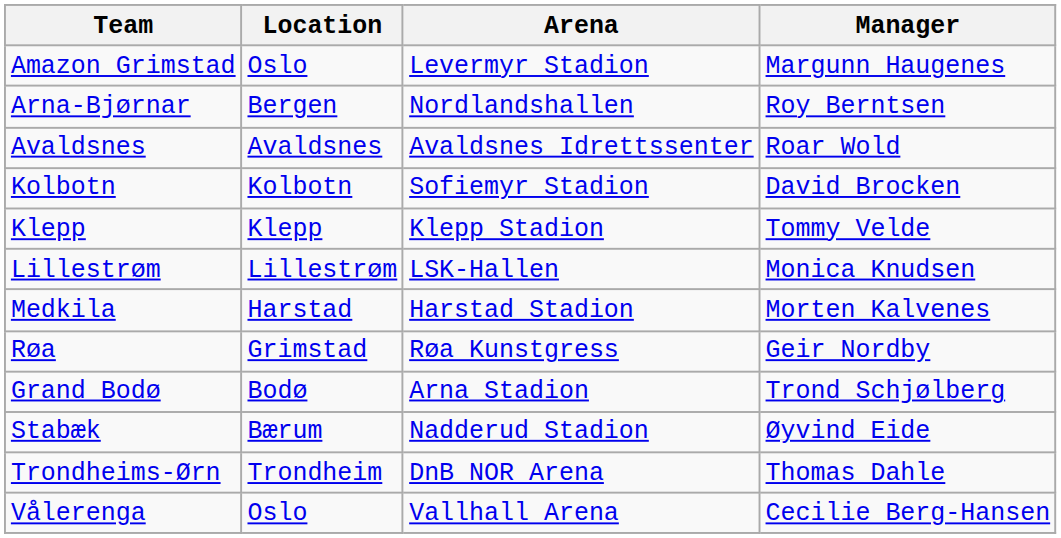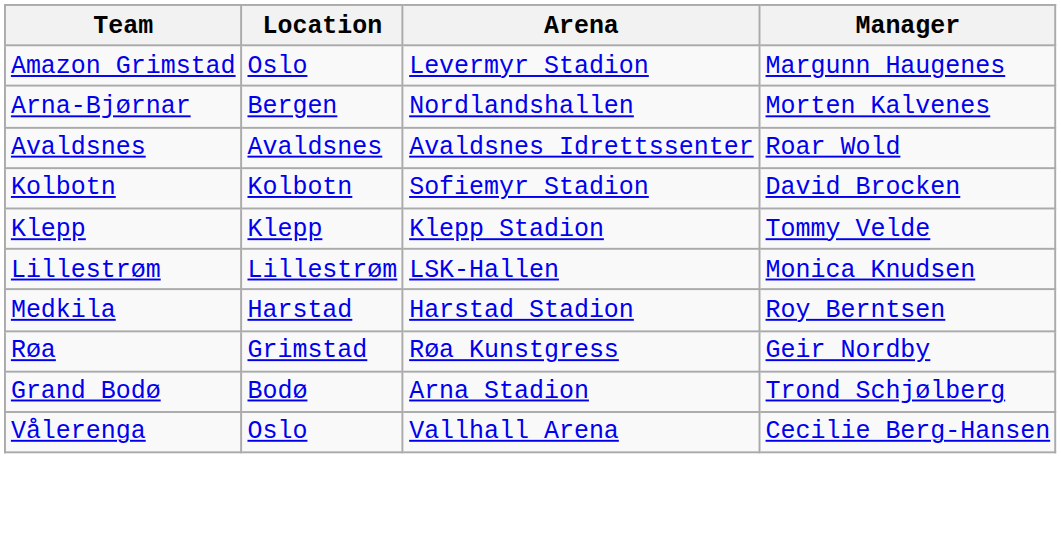Arna-Bjørnar | Manager: Roy Berntsen -> Morten Kalvenes
Medkila | Manager: Morten Kalvenes -> Roy Berntsen
- row: Stabæk | Bærum | Nadderud Stadion | Øyvind Eide
- row: Trondheims-Ørn | Trondheim | DnB NOR Arena | Thomas Dahle
